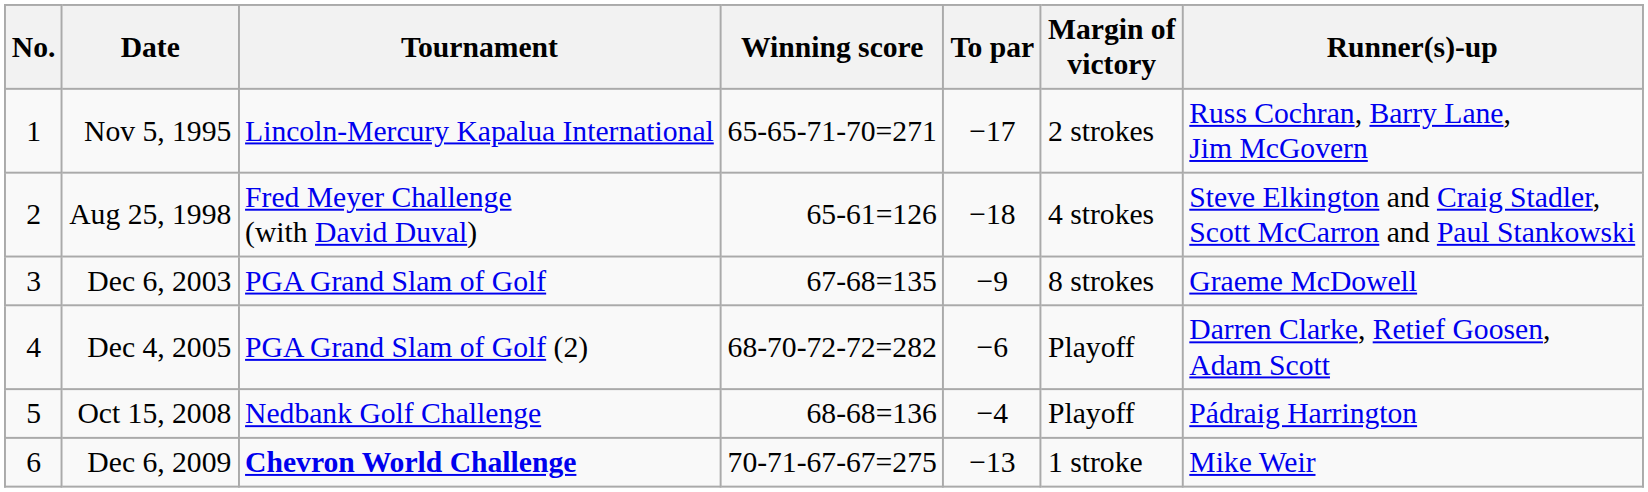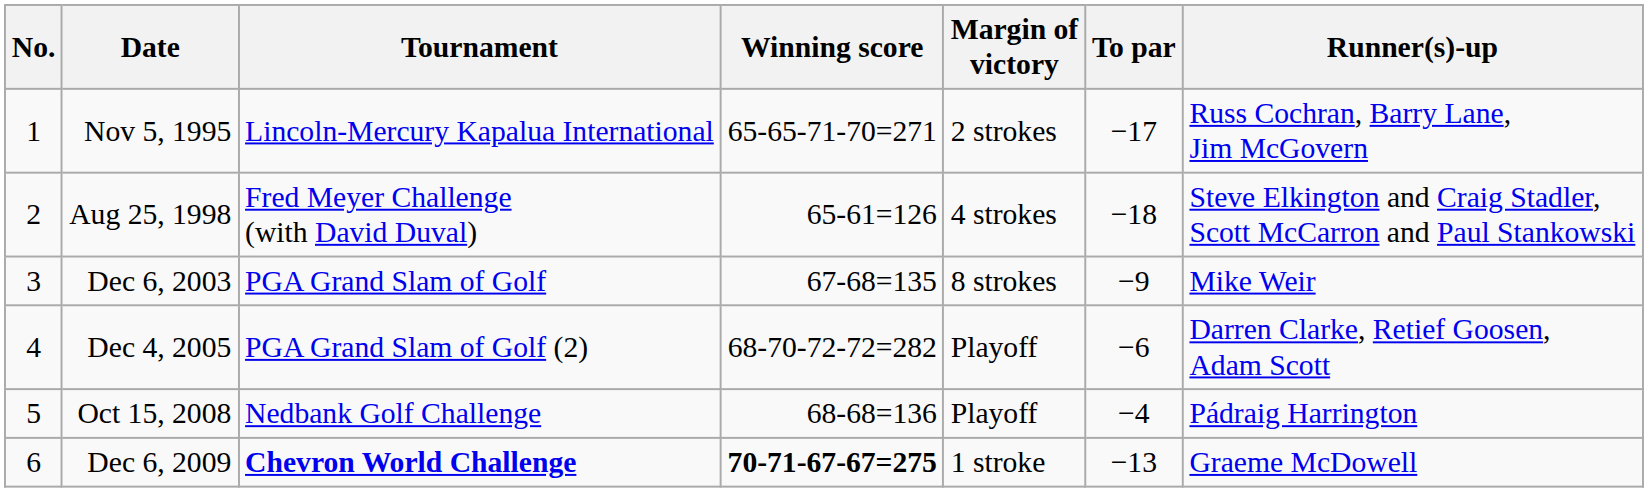columns swapped: To par <-> Margin of victory
Dec 6, 2003 | Runner(s)-up: Graeme McDowell -> Mike Weir
Dec 6, 2009 | Winning score: normal -> bold
Dec 6, 2009 | Runner(s)-up: Mike Weir -> Graeme McDowell
